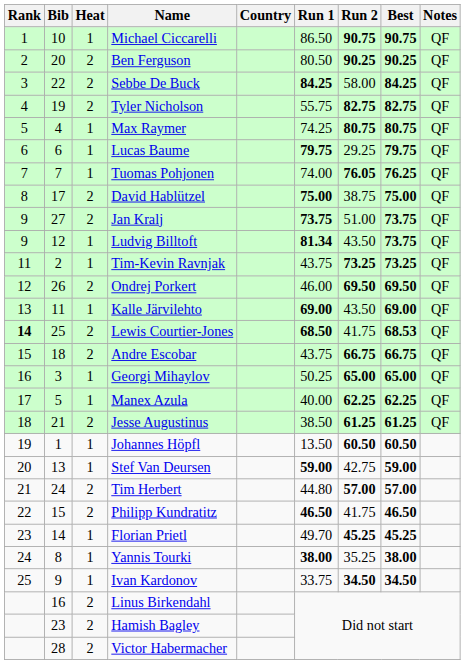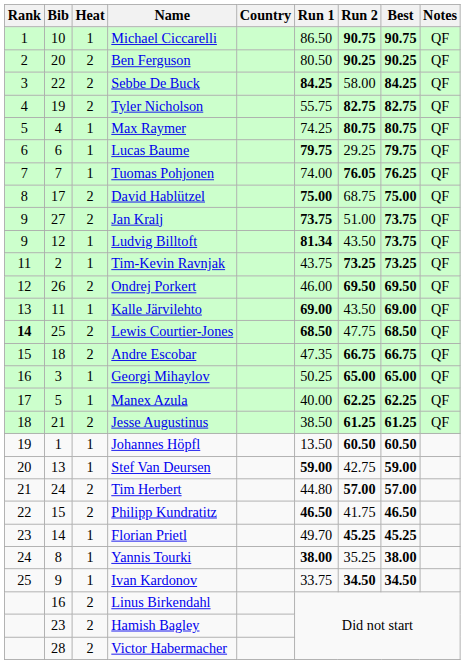David Hablützel | Run 2: 38.75 -> 68.75
Lewis Courtier-Jones | Run 2: 41.75 -> 47.75
Lewis Courtier-Jones | Best: 68.53 -> 68.50
Andre Escobar | Run 1: 43.75 -> 47.35
